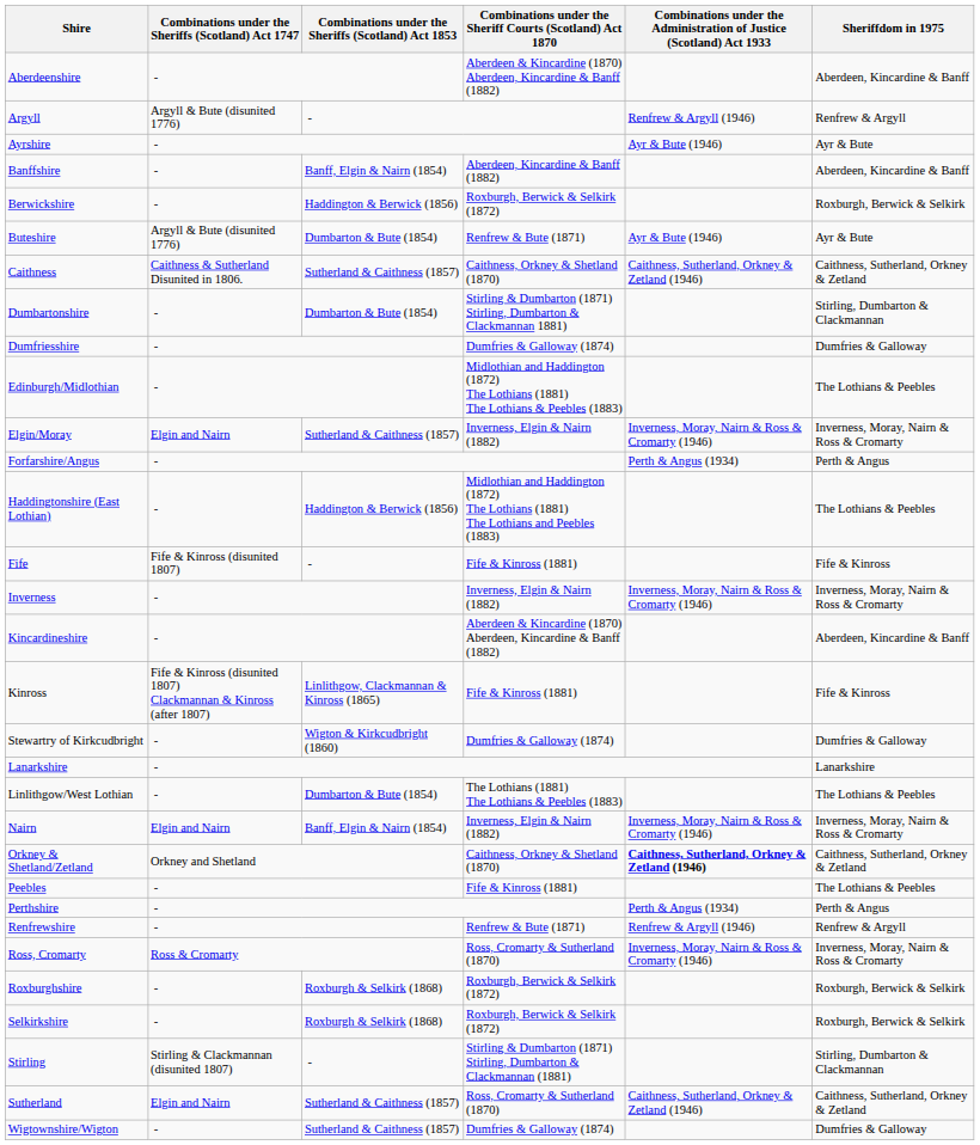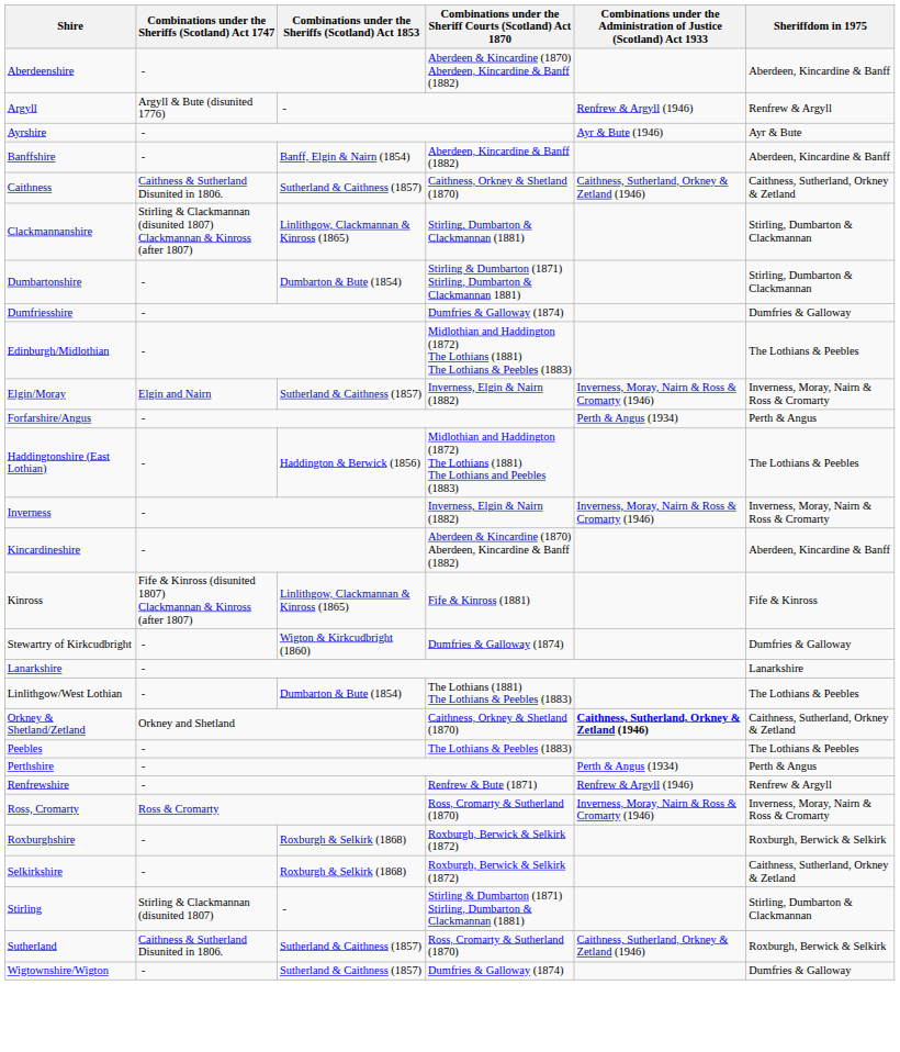- row: Berwickshire | - | Haddington & Berwick (1856) | Roxburgh, Berwick & Selkirk (1872) | Roxburgh, Berwick & Selkirk
- row: Buteshire | Argyll & Bute (disunited 1776) | Dumbarton & Bute (1854) | Renfrew & Bute (1871) | Ayr & Bute (1946) | Ayr & Bute
+ row: Clackmannanshire | Stirling & Clackmannan (disunited 1807) Clackmannan & Kinross (after 1807) | Linlithgow, Clackmannan & Kinross (1865) | Stirling, Dumbarton & Clackmannan (1881) | Stirling, Dumbarton & Clackmannan
- row: Fife | Fife & Kinross (disunited 1807) | - | Fife & Kinross (1881) | Fife & Kinross
- row: Nairn | Elgin and Nairn | Banff, Elgin & Nairn (1854) | Inverness, Elgin & Nairn (1882) | Inverness, Moray, Nairn & Ross & Cromarty (1946) | Inverness, Moray, Nairn & Ross & Cromarty
Peebles | Combinations under the Sheriff Courts (Scotland) Act 1870: Fife & Kinross (1881) -> The Lothians & Peebles (1883)
Selkirkshire | Sheriffdom in 1975: Roxburgh, Berwick & Selkirk -> Caithness, Sutherland, Orkney & Zetland
Sutherland | Combinations under the Sheriffs (Scotland) Act 1747: Elgin and Nairn -> Caithness & Sutherland Disunited in 1806.
Sutherland | Sheriffdom in 1975: Caithness, Sutherland, Orkney & Zetland -> Roxburgh, Berwick & Selkirk
